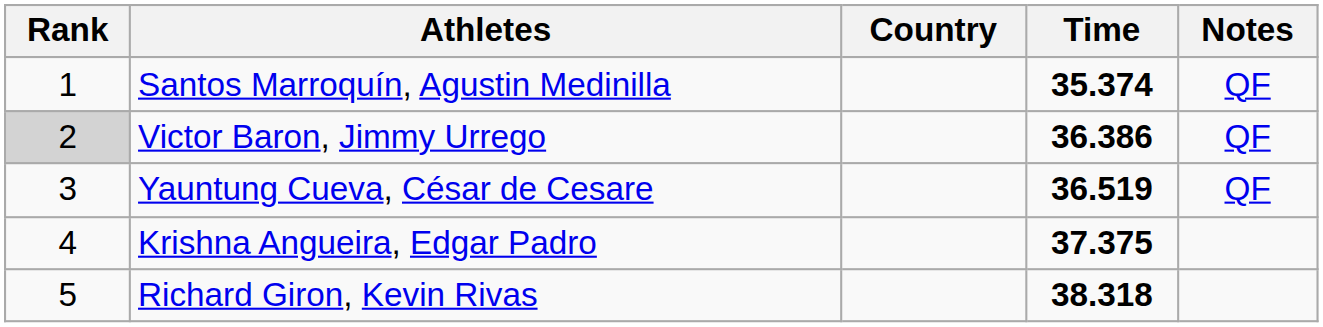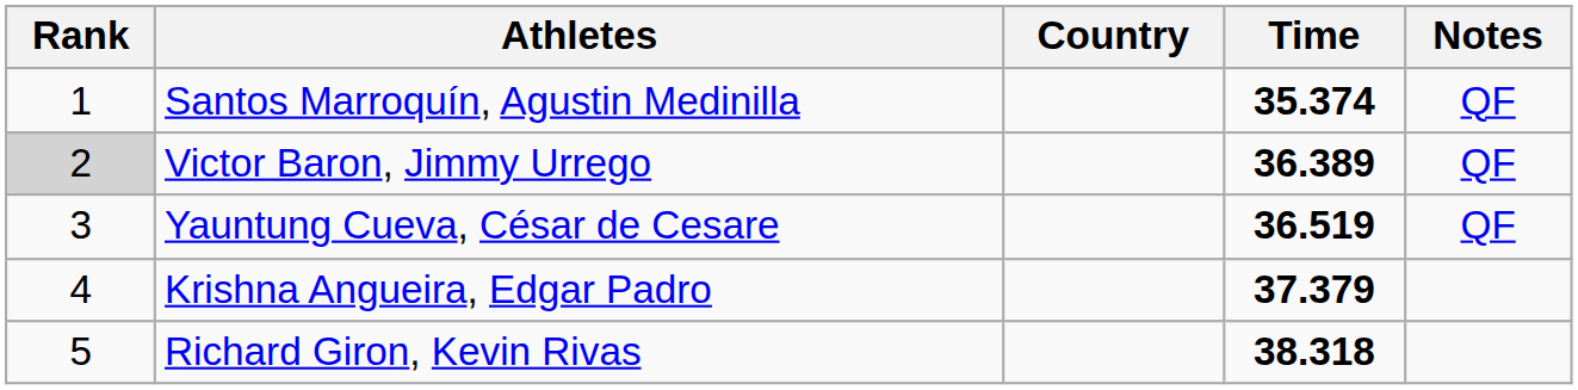Victor Baron, Jimmy Urrego | Time: 36.386 -> 36.389
Krishna Angueira, Edgar Padro | Time: 37.375 -> 37.379
